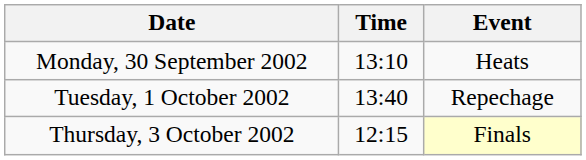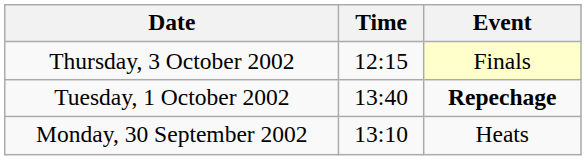rows swapped: Monday, 30 September 2002 <-> Thursday, 3 October 2002
Tuesday, 1 October 2002 | Event: normal -> bold
